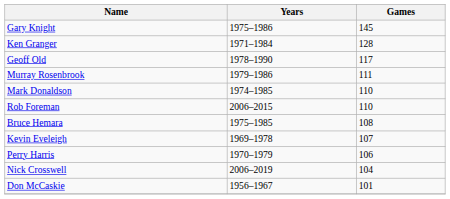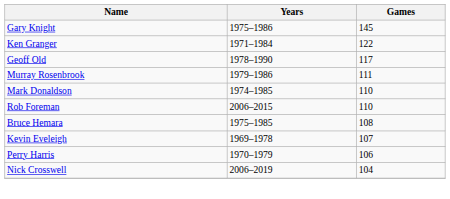Ken Granger | Games: 128 -> 122
- row: Don McCaskie | 1956–1967 | 101
